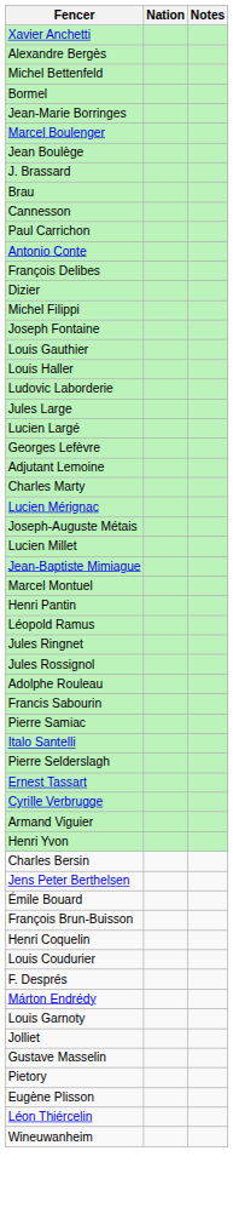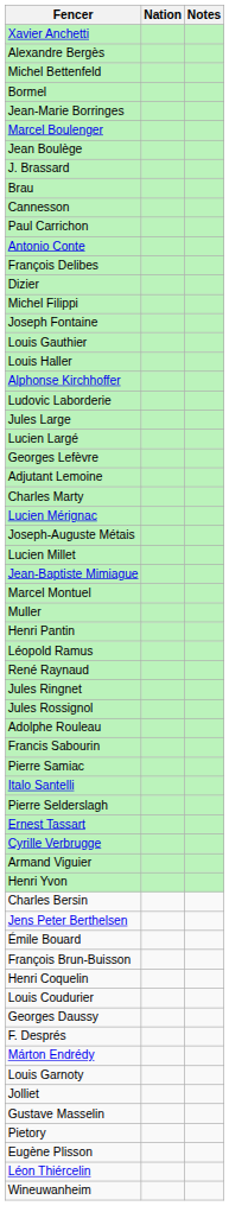+ row: Alphonse Kirchhoffer
+ row: Muller
+ row: René Raynaud
+ row: Georges Daussy
